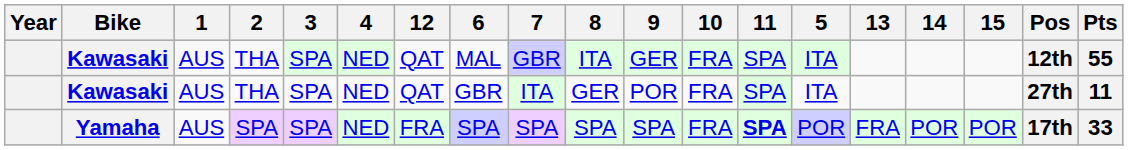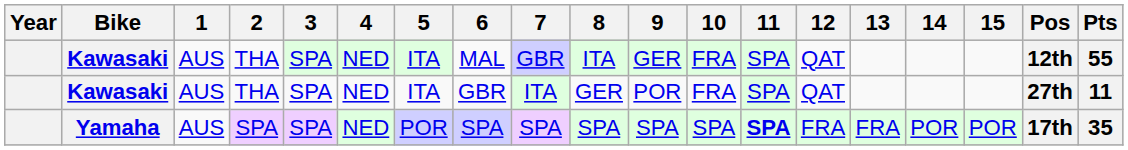columns swapped: 5 <-> 12
Yamaha | 10: FRA -> SPA
Yamaha | Pts: 33 -> 35
